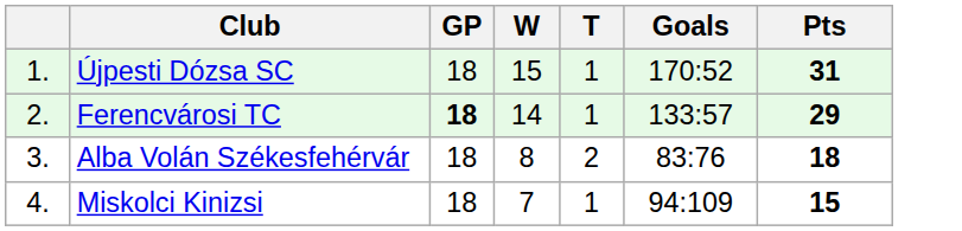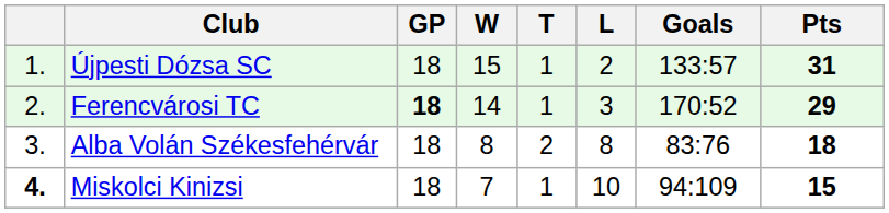+ column: L | 2 | 3 | 8 | 10
Újpesti Dózsa SC | Goals: 170:52 -> 133:57
Ferencvárosi TC | Goals: 133:57 -> 170:52
Miskolci Kinizsi | column 1: normal -> bold
